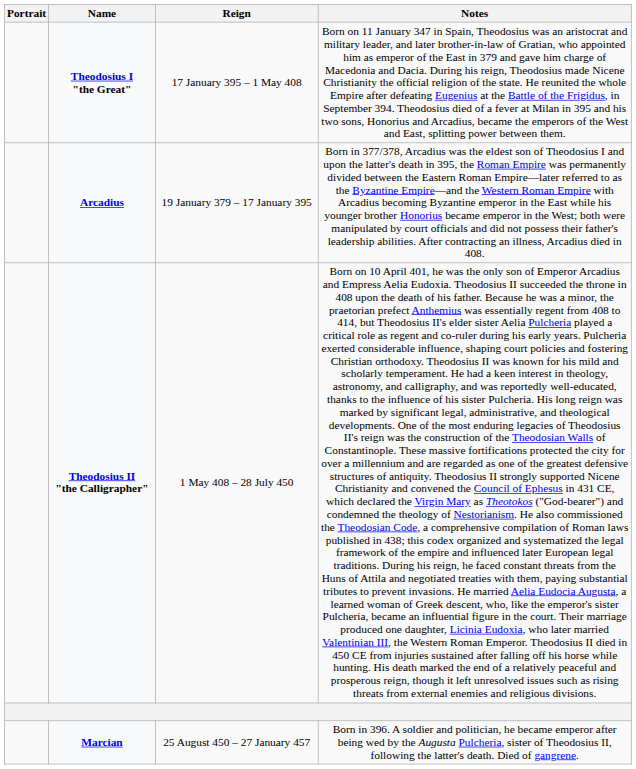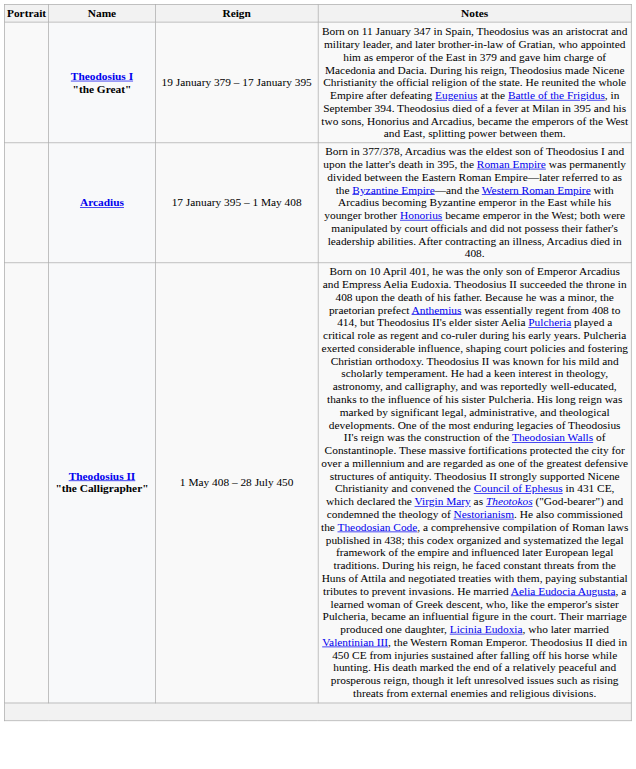Theodosius I "the Great" | Reign: 17 January 395 – 1 May 408 -> 19 January 379 – 17 January 395
Arcadius | Reign: 19 January 379 – 17 January 395 -> 17 January 395 – 1 May 408
- row: Marcian | 25 August 450 – 27 January 457 | Born in 396. A soldier and politician, he became emperor after being wed by the Augusta Pulcheria, sister of Theodosius II, following the latter's death. Died of gangrene.
